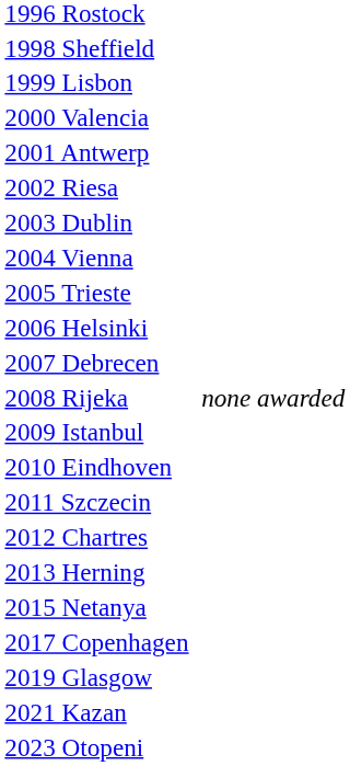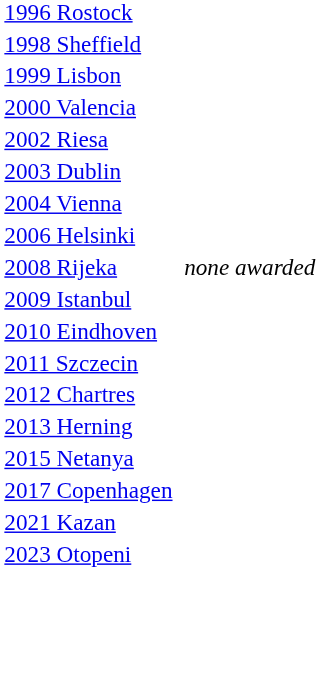- row: 2001 Antwerp
- row: 2005 Trieste
- row: 2007 Debrecen
- row: 2019 Glasgow
